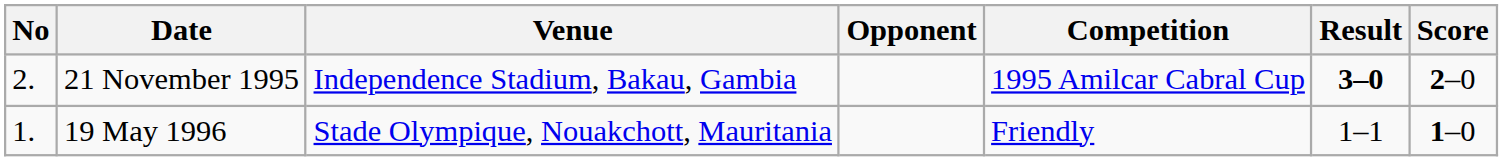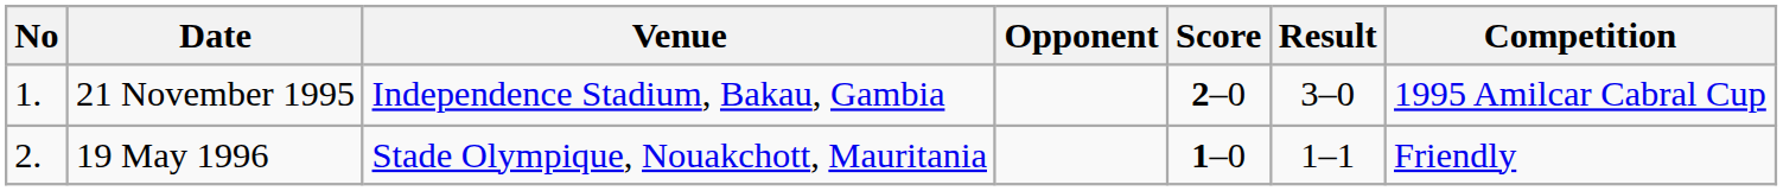columns swapped: Score <-> Competition
21 November 1995 | No: 2. -> 1.
21 November 1995 | Result: bold -> normal
19 May 1996 | No: 1. -> 2.
